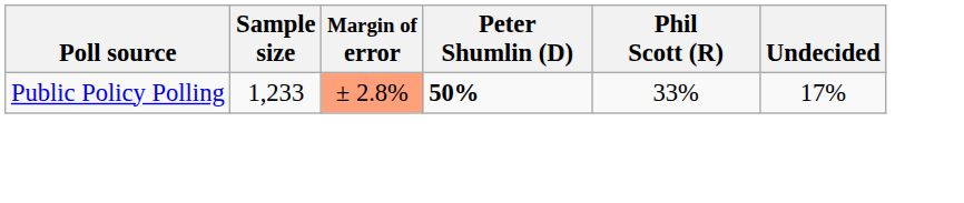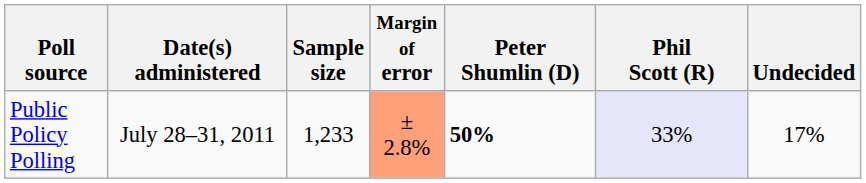+ column: Date(s) administered | July 28–31, 2011
Public Policy Polling | Phil Scott (R): no background -> lavender background
